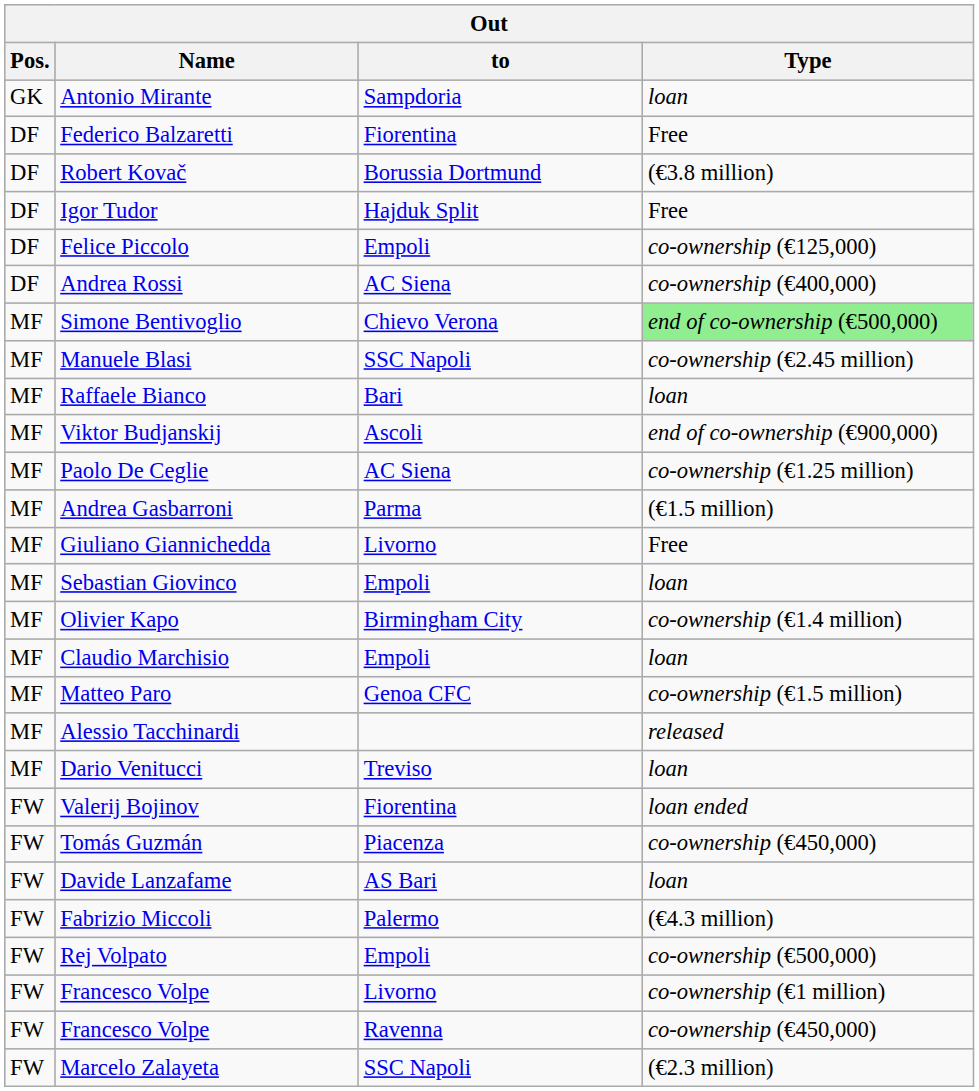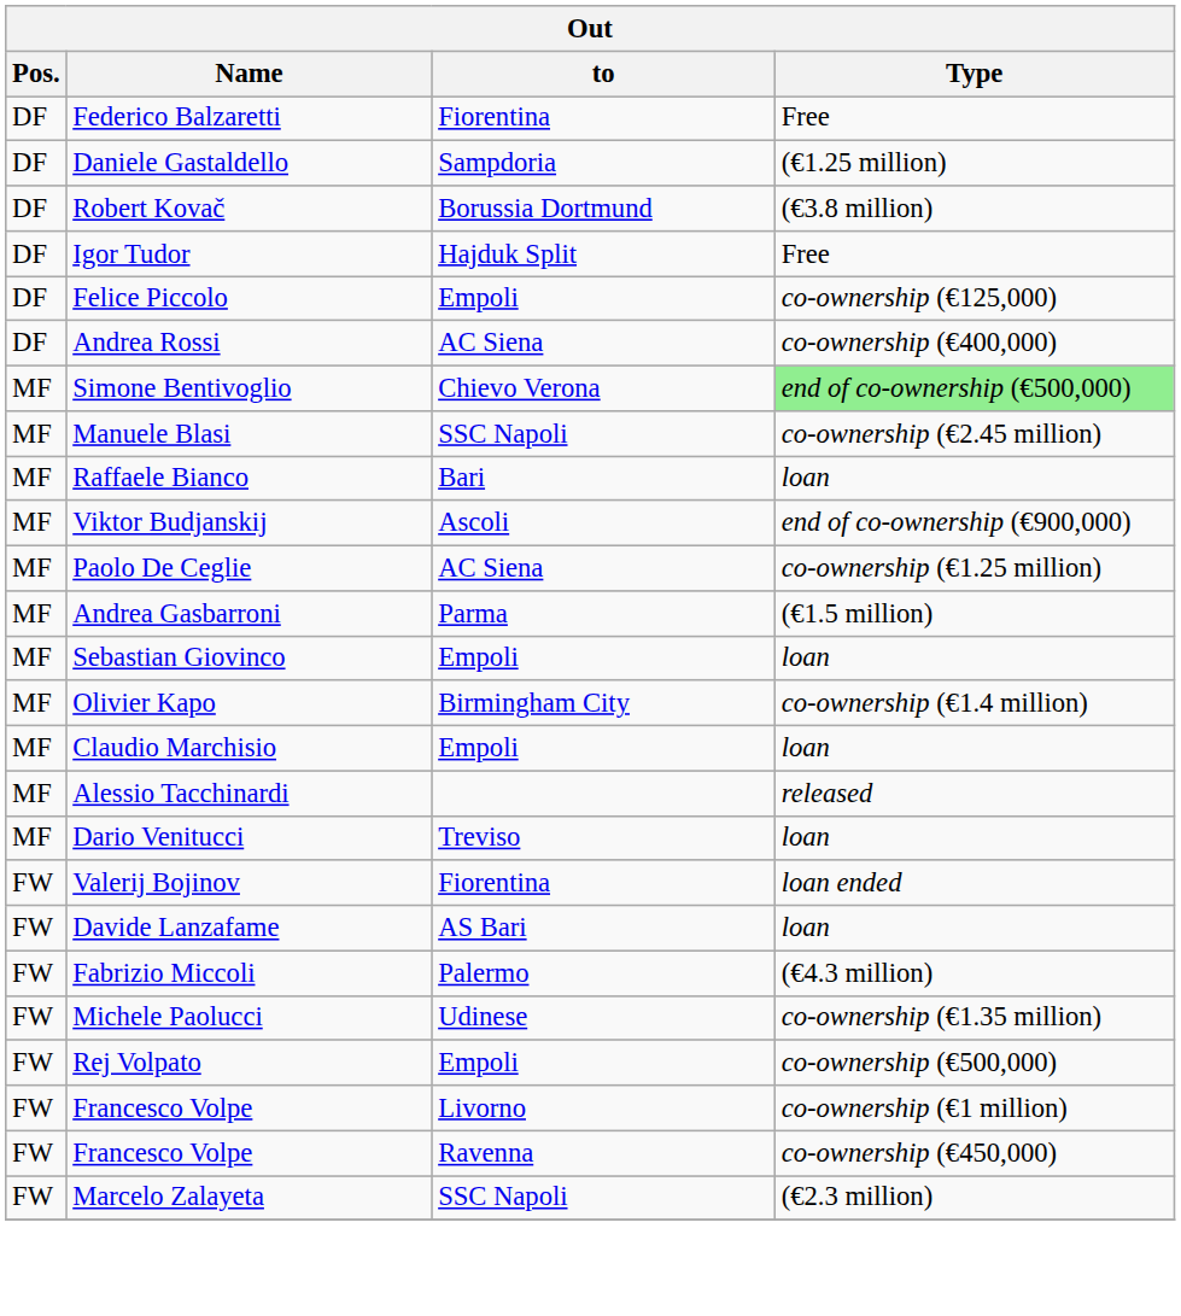- row: GK | Antonio Mirante | Sampdoria | loan
+ row: DF | Daniele Gastaldello | Sampdoria | (€1.25 million)
- row: MF | Giuliano Giannichedda | Livorno | Free
- row: MF | Matteo Paro | Genoa CFC | co-ownership (€1.5 million)
- row: FW | Tomás Guzmán | Piacenza | co-ownership (€450,000)
+ row: FW | Michele Paolucci | Udinese | co-ownership (€1.35 million)
